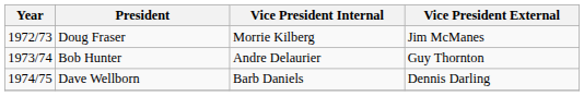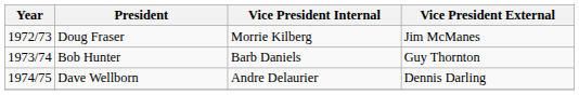Bob Hunter | Vice President Internal: Andre Delaurier -> Barb Daniels
Dave Wellborn | Vice President Internal: Barb Daniels -> Andre Delaurier
